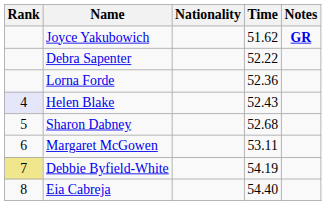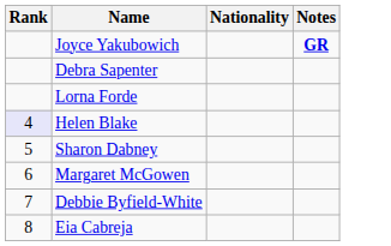- column: Time | 51.62 | 52.22 | 52.36 | 52.43 | 52.68 | 53.11 | 54.19 | 54.40
Debbie Byfield-White | Rank: khaki background -> no background
